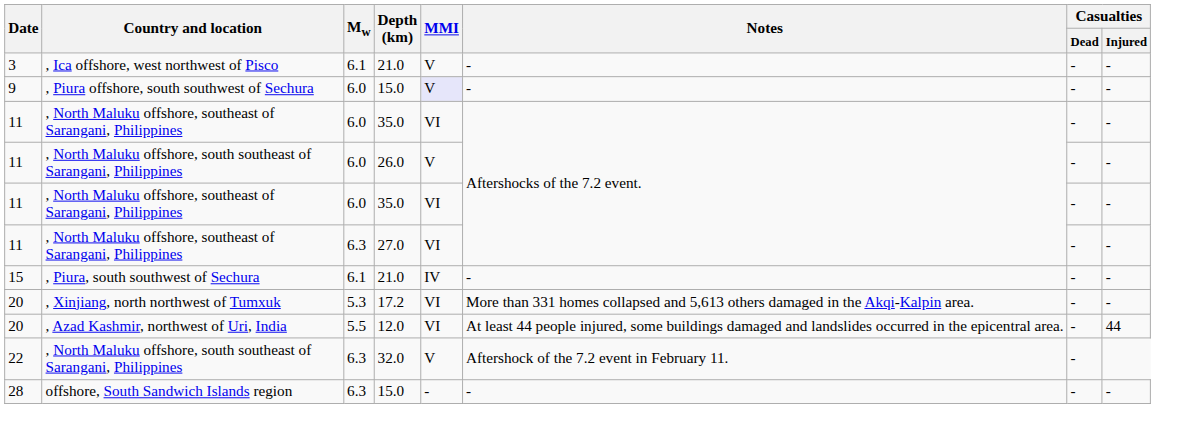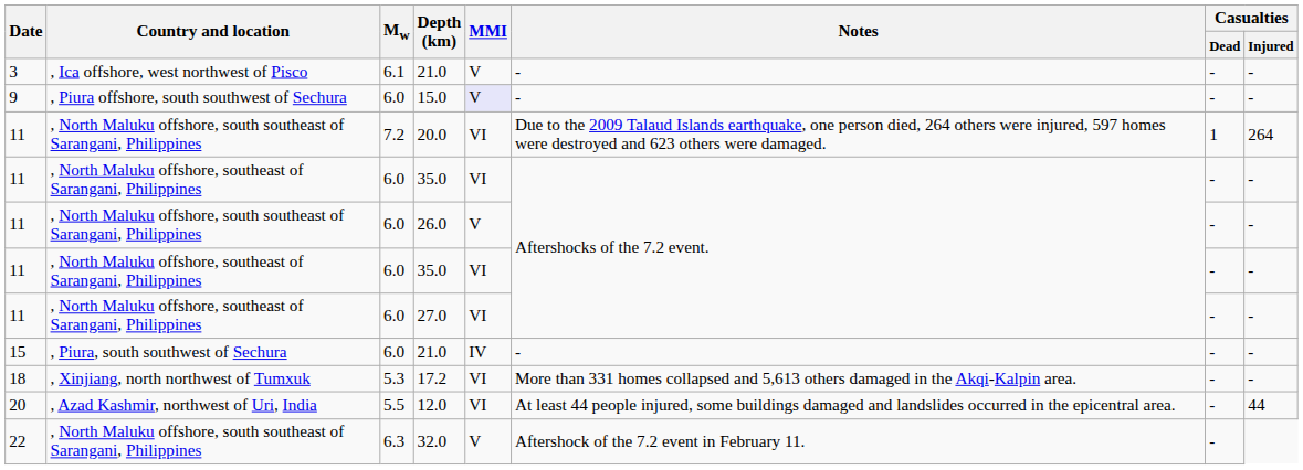+ row: 11 | , North Maluku offshore, south southeast of Sarangani, Philippines | 7.2 | 20.0 | VI | Due to the 2009 Talaud Islands earthquake, one person died, 264 others were injured, 597 homes were destroyed and 623 others were damaged. | 1 | 264
27.0 | Mw: 6.3 -> 6.0
, Piura, south southwest of Sechura / 21.0 | Mw: 6.1 -> 6.0
17.2 | Date: 20 -> 18
- row: 28 | offshore, South Sandwich Islands region | 6.3 | 15.0 | - | - | - | -
